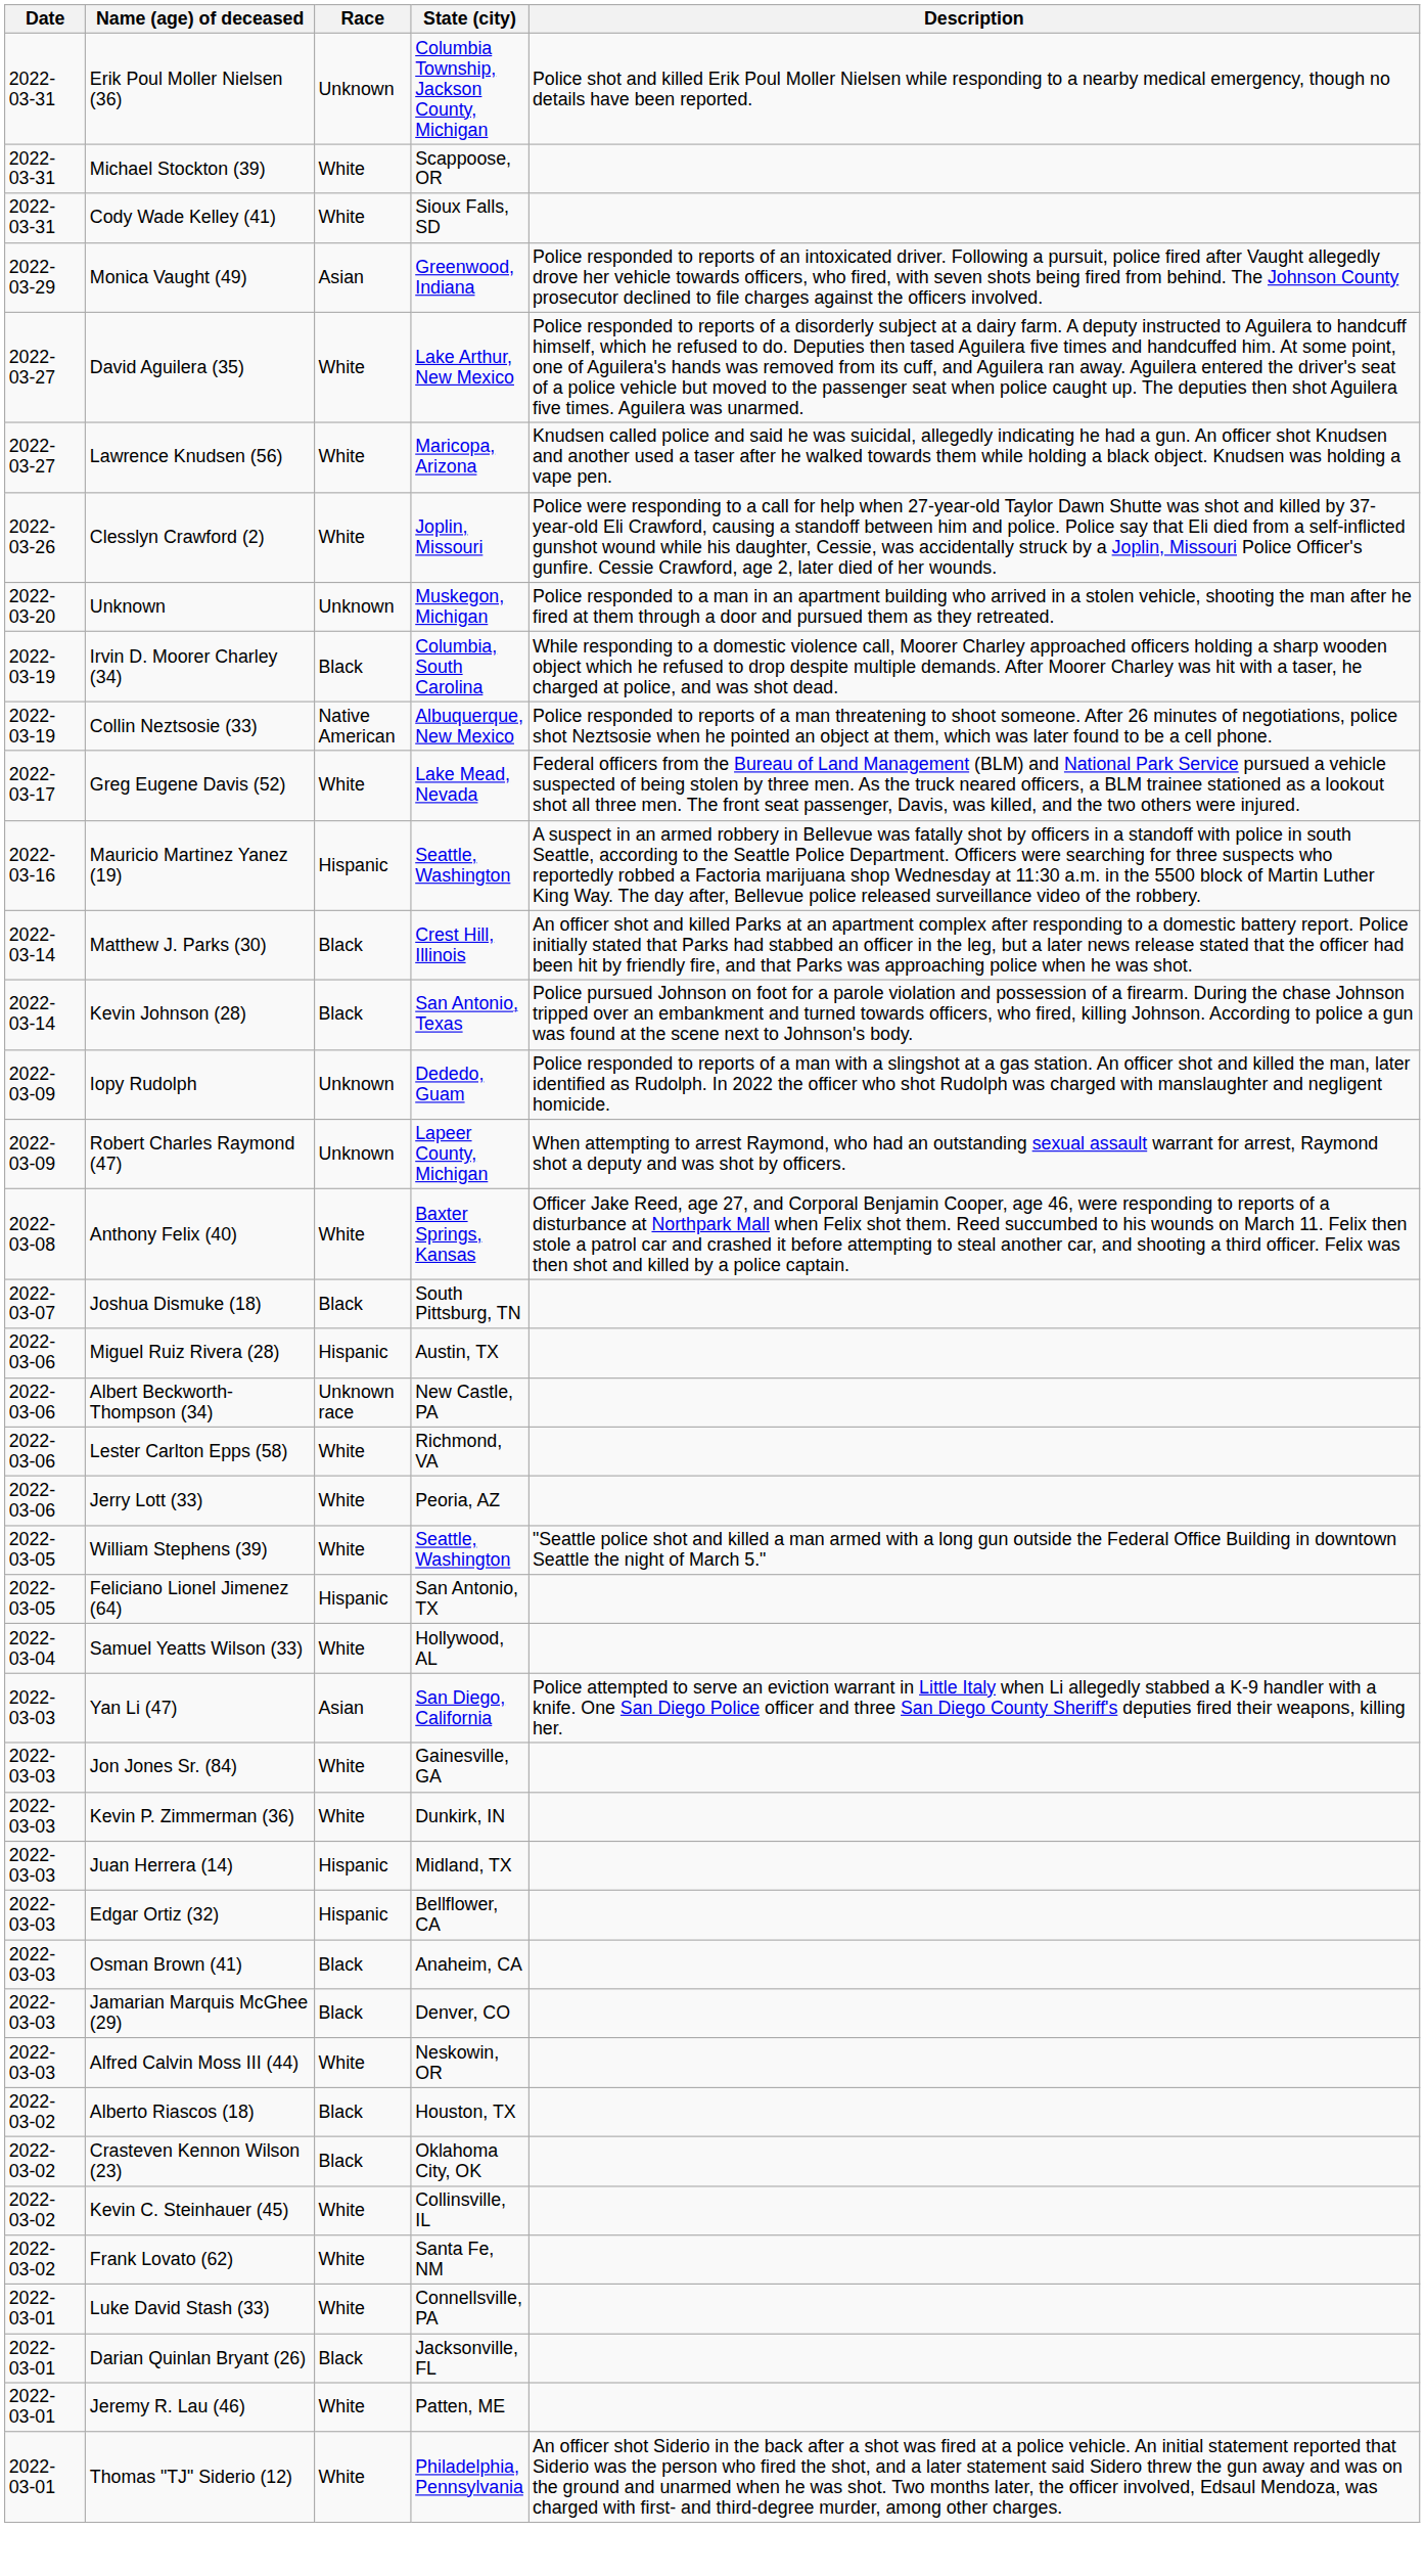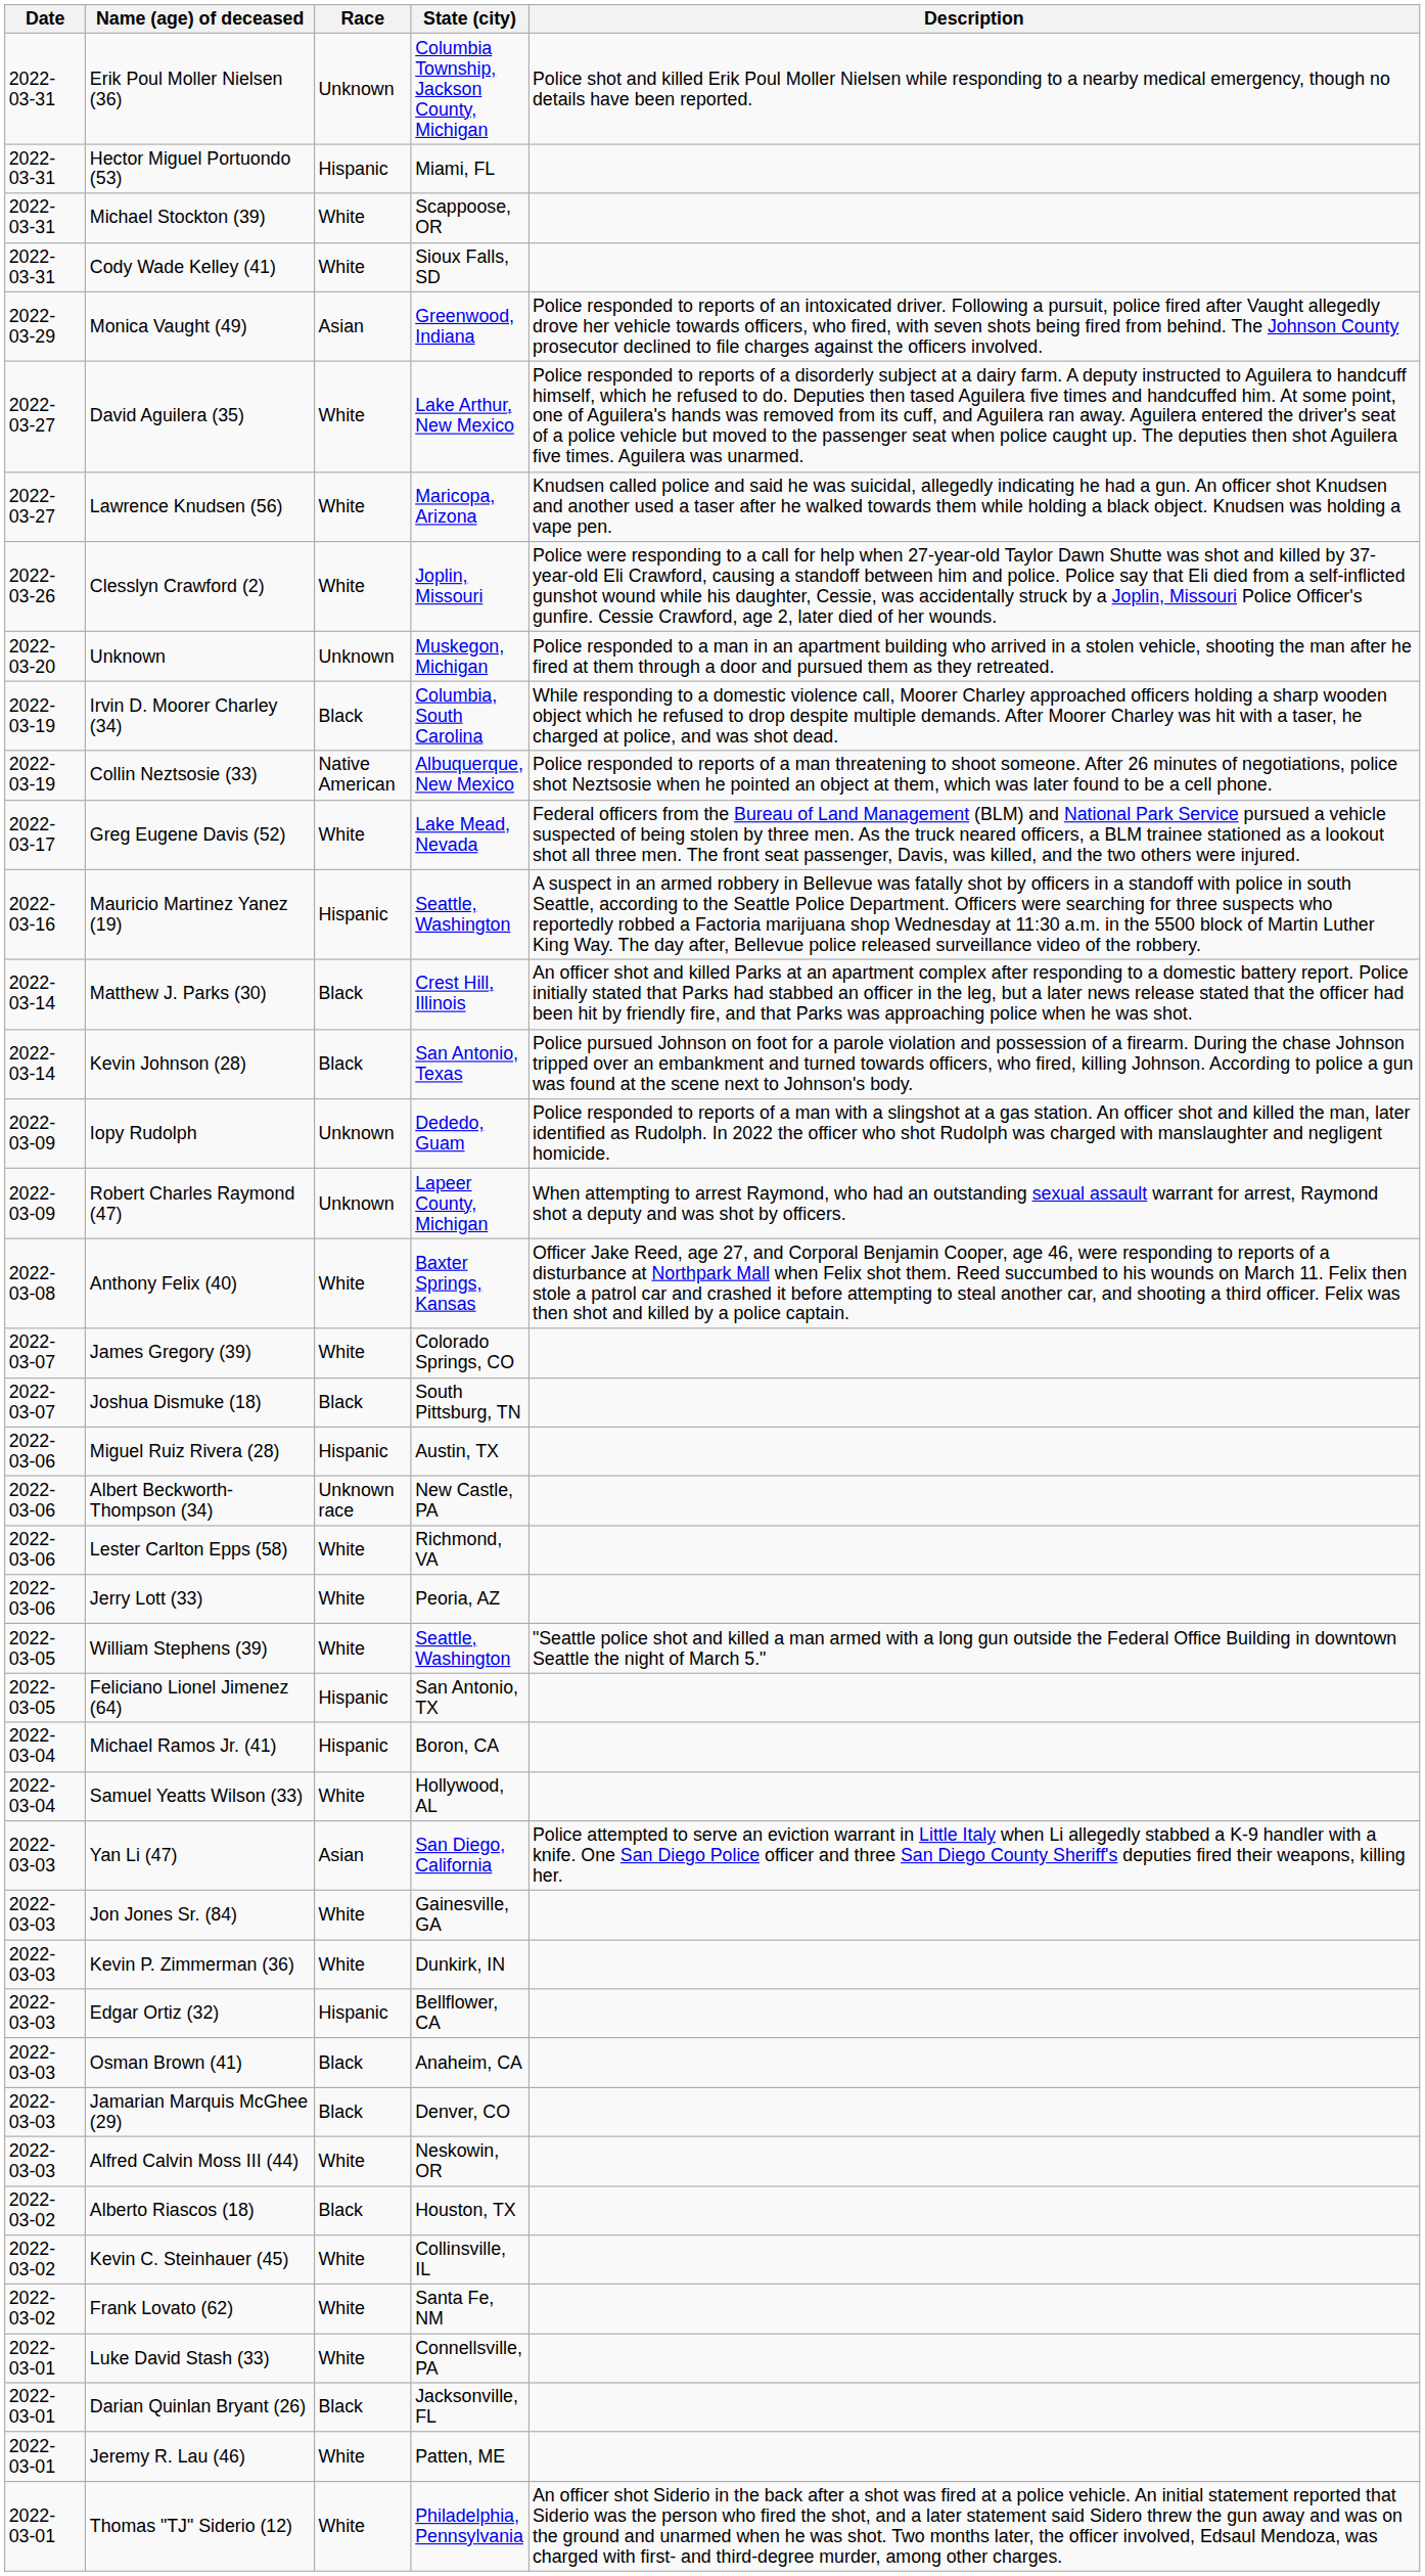+ row: 2022-03-31 | Hector Miguel Portuondo (53) | Hispanic | Miami, FL
+ row: 2022-03-07 | James Gregory (39) | White | Colorado Springs, CO
+ row: 2022-03-04 | Michael Ramos Jr. (41) | Hispanic | Boron, CA
- row: 2022-03-03 | Juan Herrera (14) | Hispanic | Midland, TX
- row: 2022-03-02 | Crasteven Kennon Wilson (23) | Black | Oklahoma City, OK
